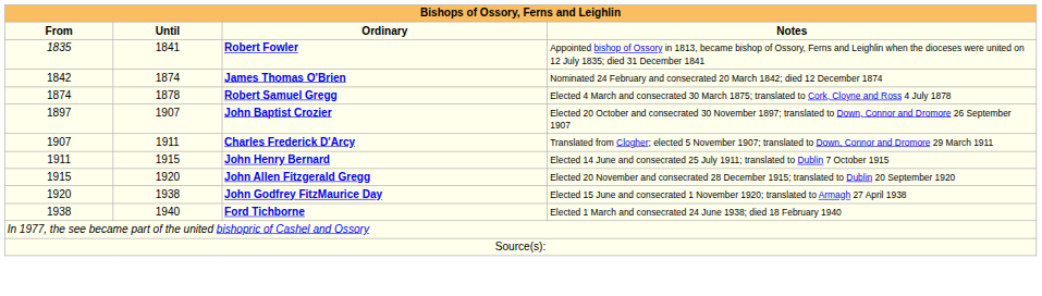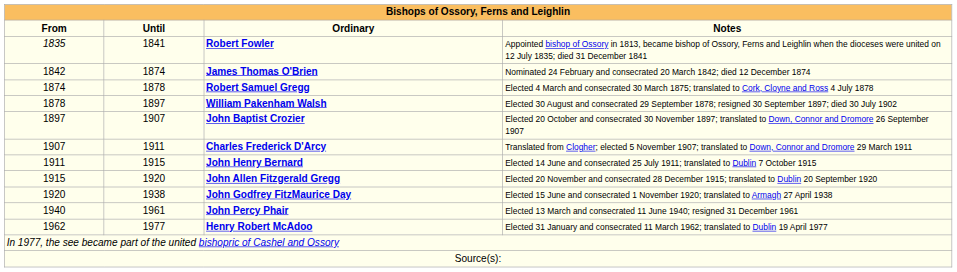+ row: 1878 | 1897 | William Pakenham Walsh | Elected 30 August and consecrated 29 September 1878; resigned 30 September 1897; died 30 July 1902
- row: 1938 | 1940 | Ford Tichborne | Elected 1 March and consecrated 24 June 1938; died 18 February 1940
+ row: 1940 | 1961 | John Percy Phair | Elected 13 March and consecrated 11 June 1940; resigned 31 December 1961
+ row: 1962 | 1977 | Henry Robert McAdoo | Elected 31 January and consecrated 11 March 1962; translated to Dublin 19 April 1977
